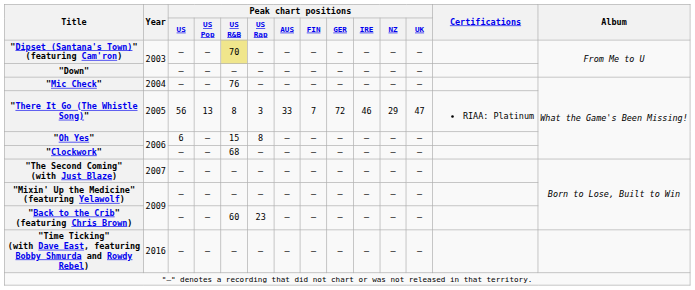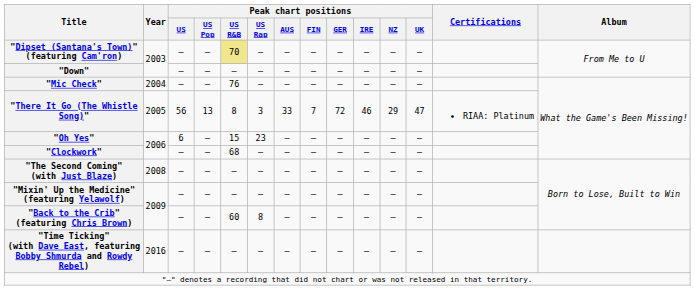"Oh Yes" | Peak chart positions / US Rap: 8 -> 23
"The Second Coming" (with Just Blaze) | Year: 2007 -> 2008
"Back to the Crib" (featuring Chris Brown) | Peak chart positions / US Rap: 23 -> 8
